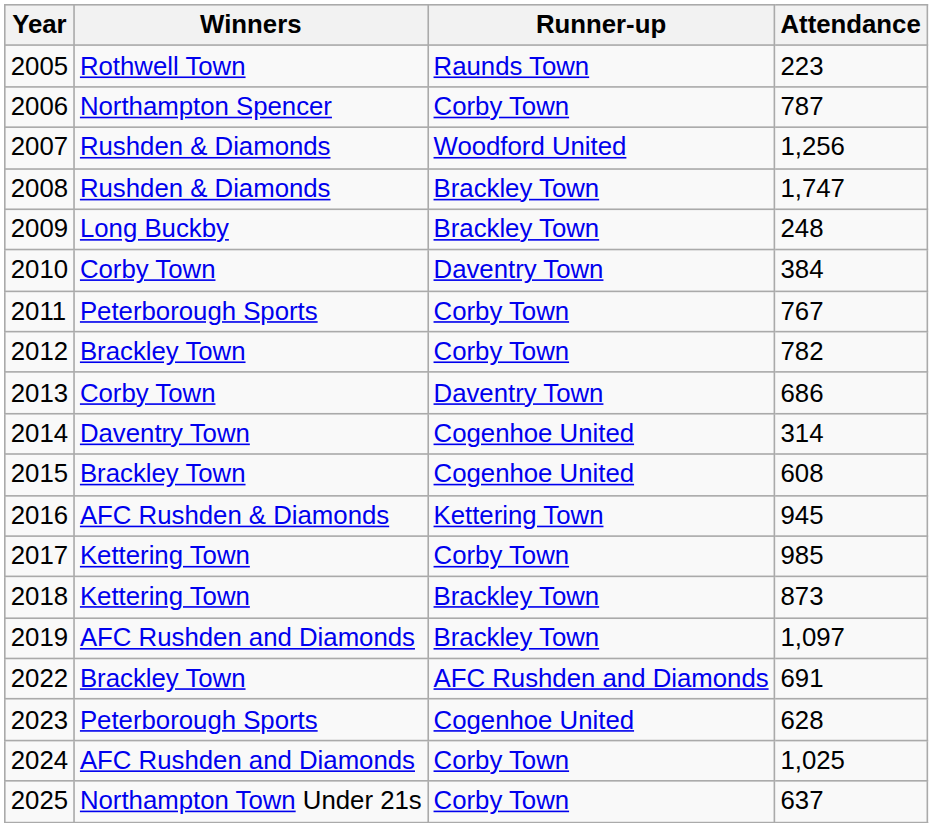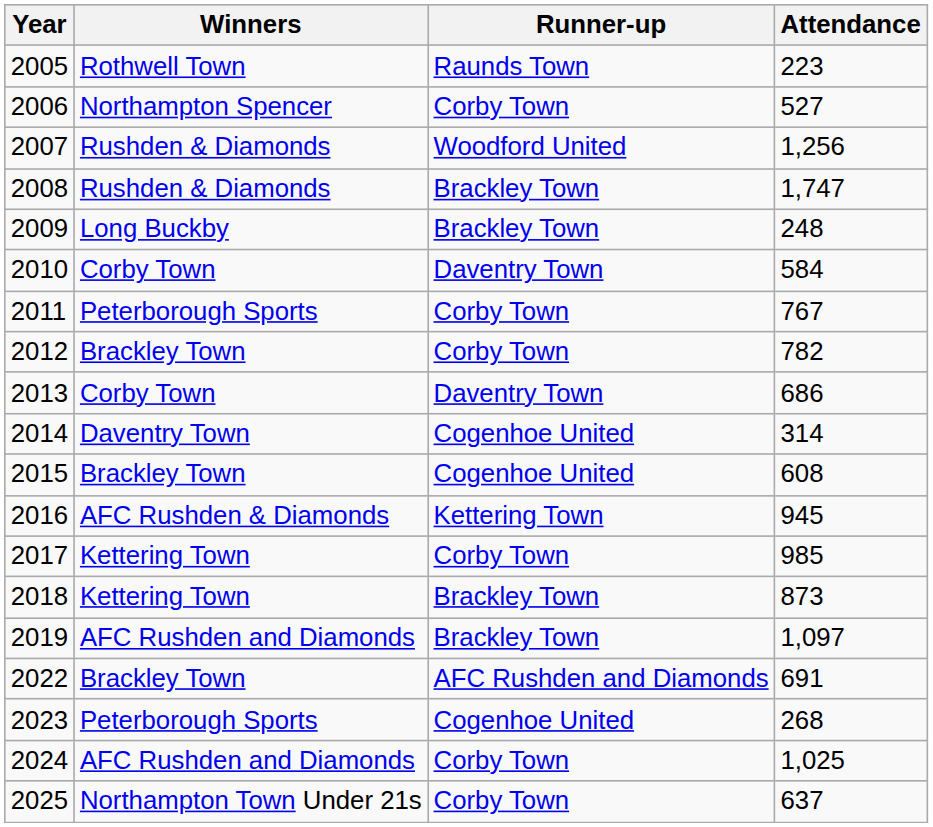2006 | Attendance: 787 -> 527
2010 | Attendance: 384 -> 584
2023 | Attendance: 628 -> 268
